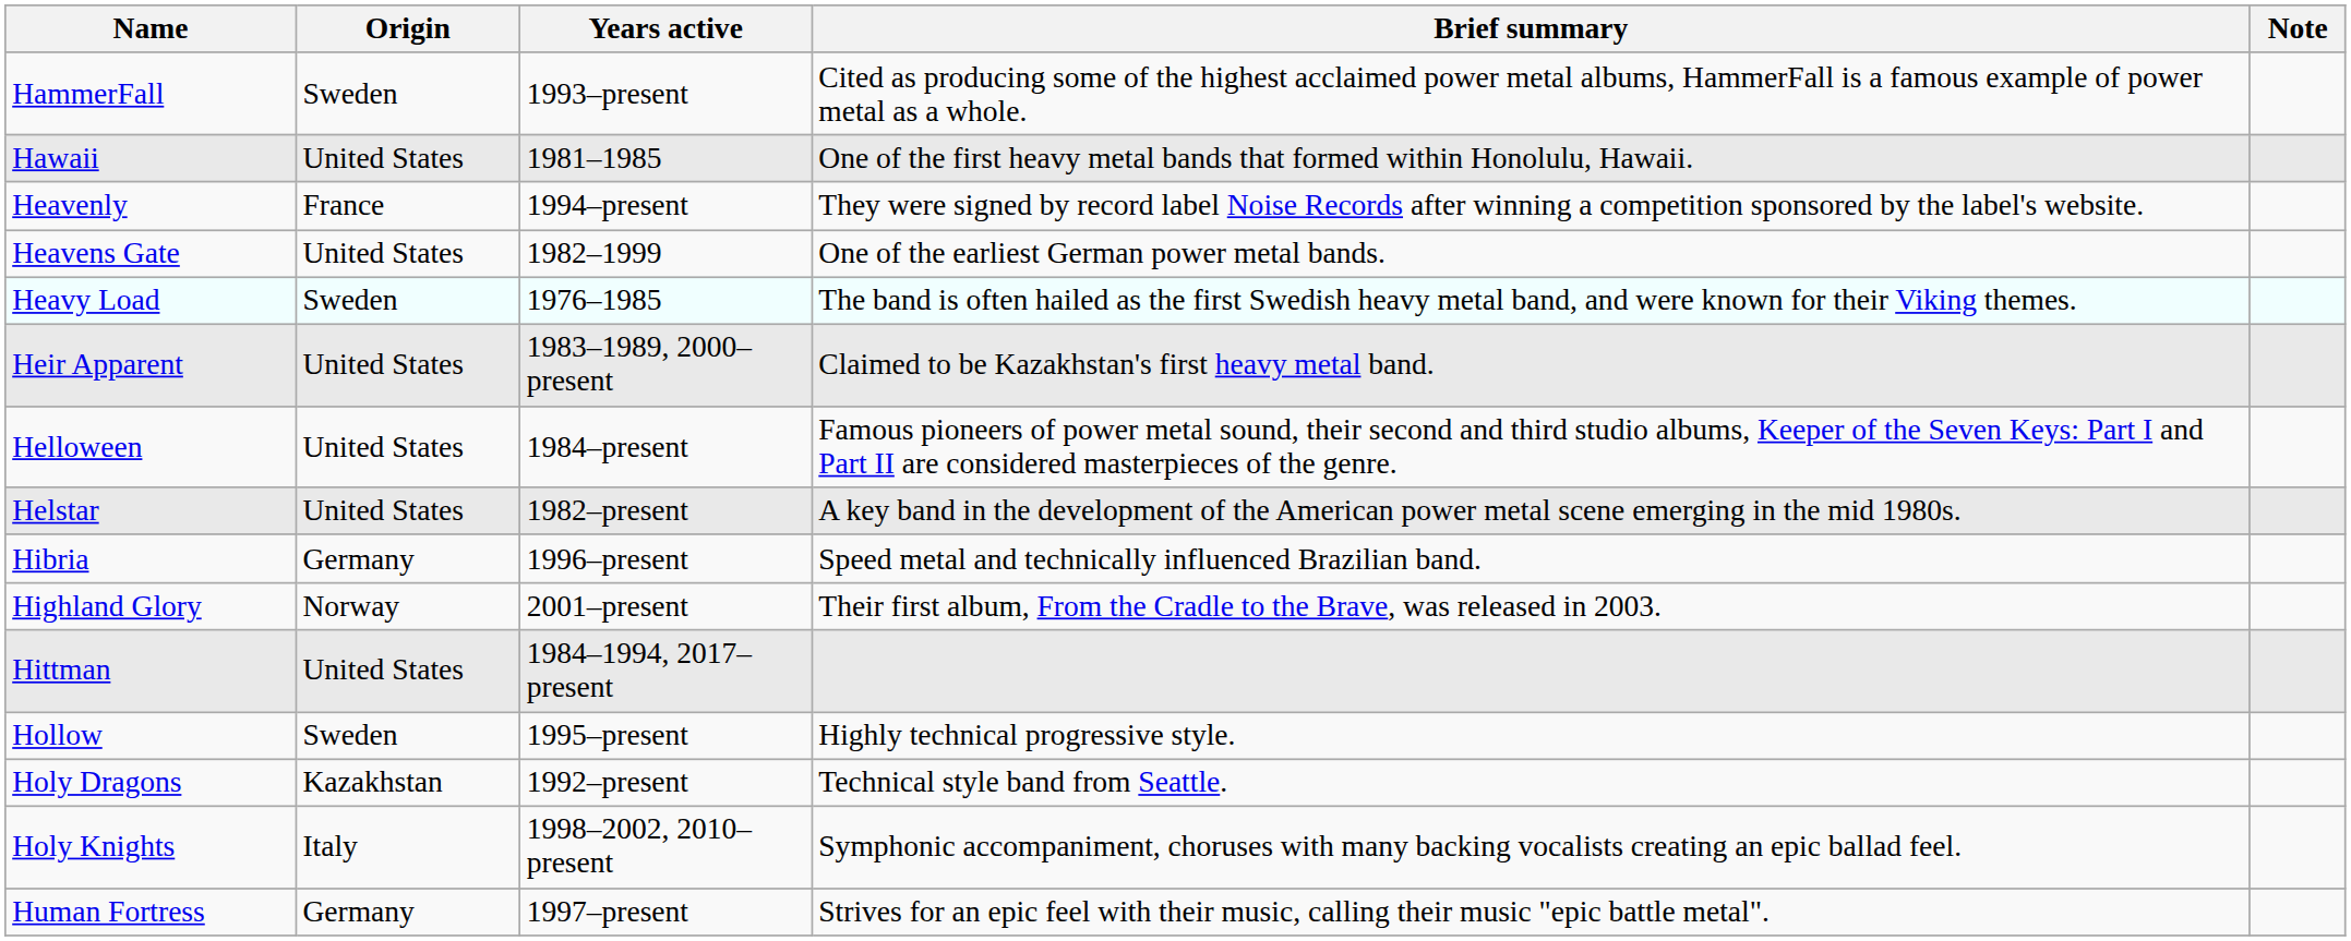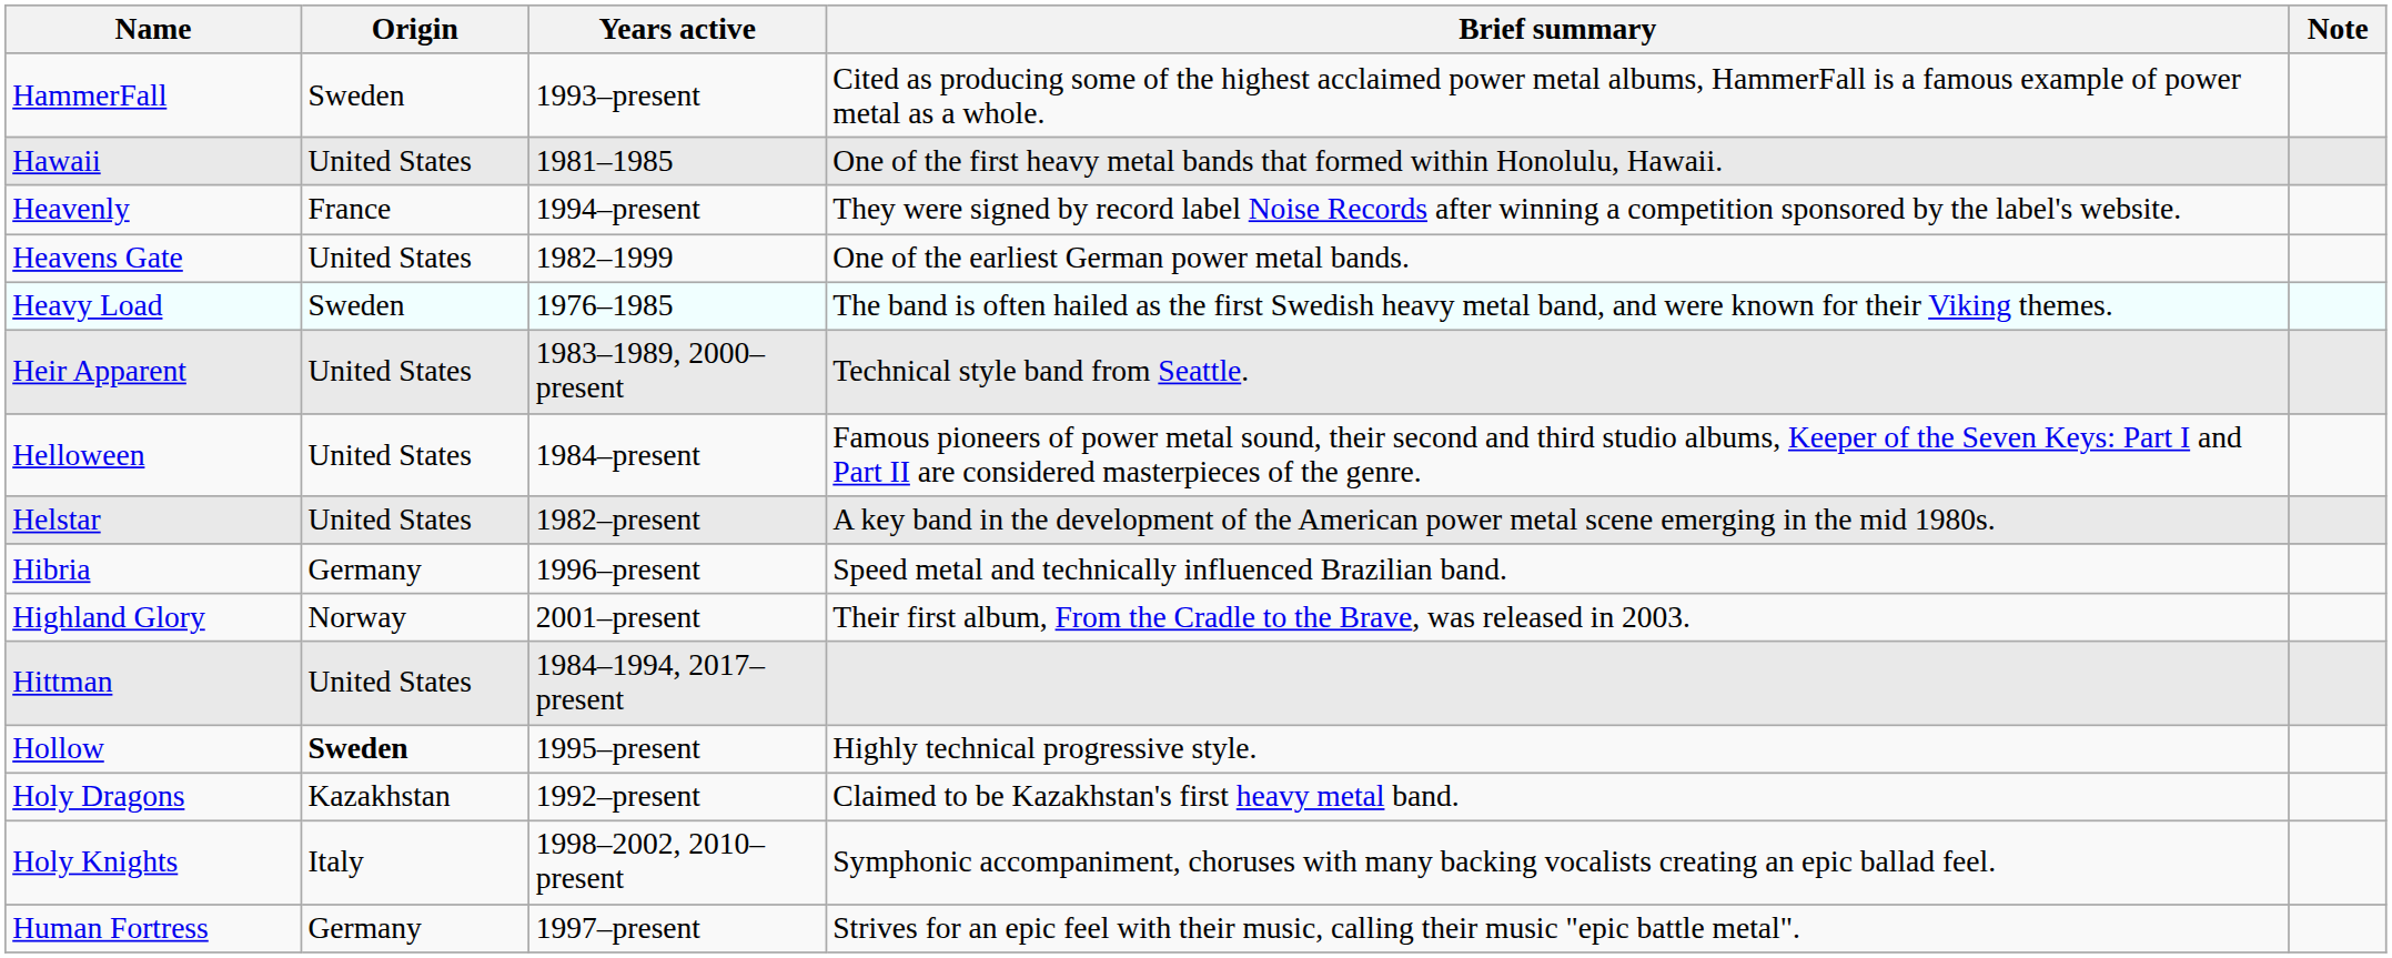Heir Apparent | Brief summary: Claimed to be Kazakhstan's first heavy metal band. -> Technical style band from Seattle.
Hollow | Origin: normal -> bold
Holy Dragons | Brief summary: Technical style band from Seattle. -> Claimed to be Kazakhstan's first heavy metal band.
